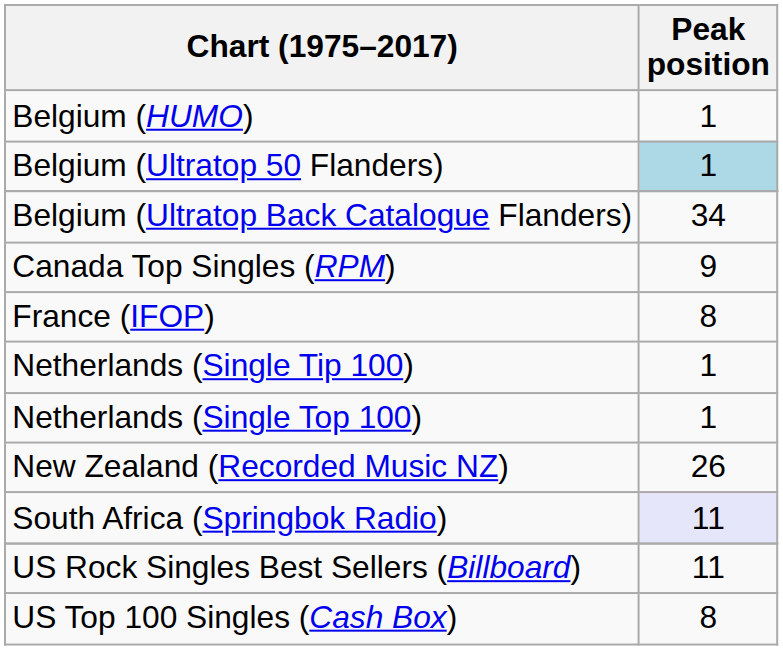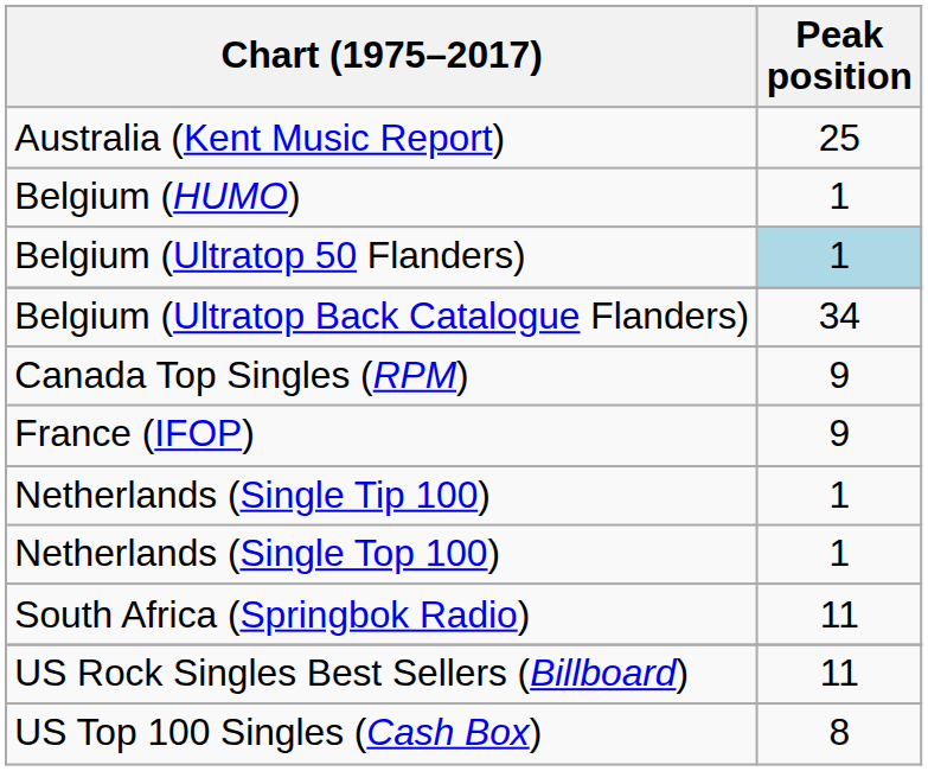+ row: Australia (Kent Music Report) | 25
France (IFOP) | Peak position: 8 -> 9
- row: New Zealand (Recorded Music NZ) | 26
South Africa (Springbok Radio) | Peak position: lavender background -> no background
